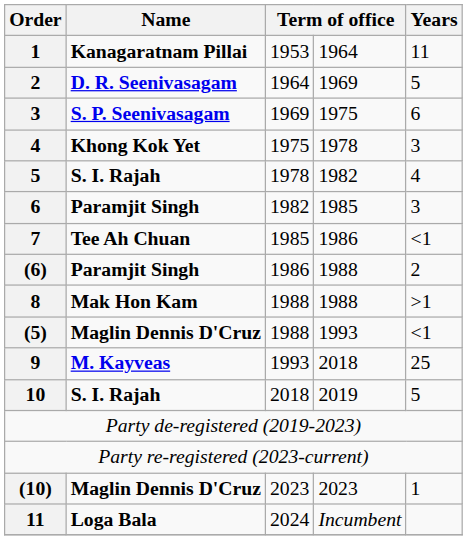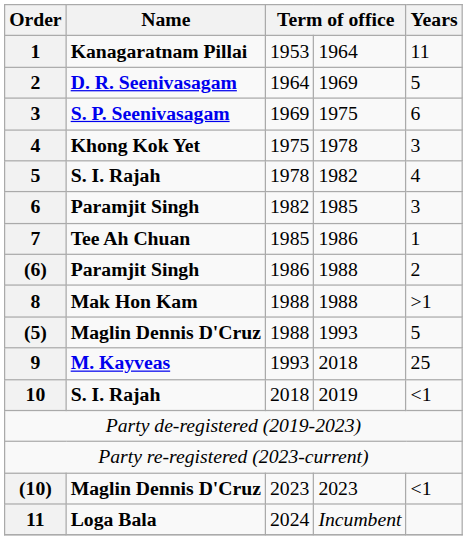7 | Years: <1 -> 1
(5) | Years: <1 -> 5
10 | Years: 5 -> <1
(10) | Years: 1 -> <1
